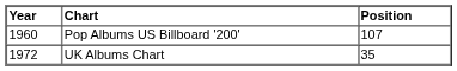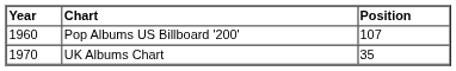UK Albums Chart | Year: 1972 -> 1970
